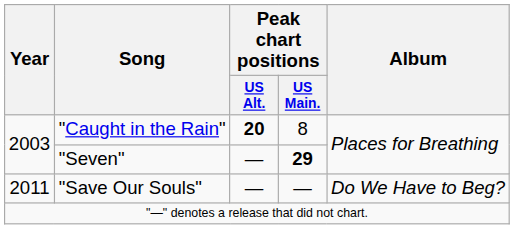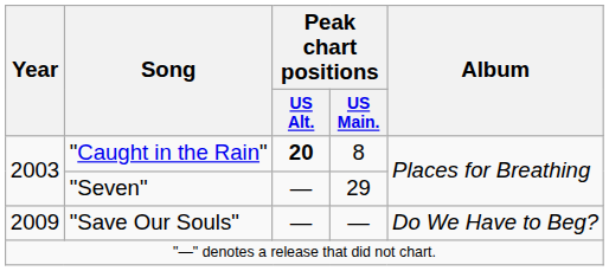"Seven" | Peak chart positions / US Main.: bold -> normal
"Save Our Souls" | Year: 2011 -> 2009
